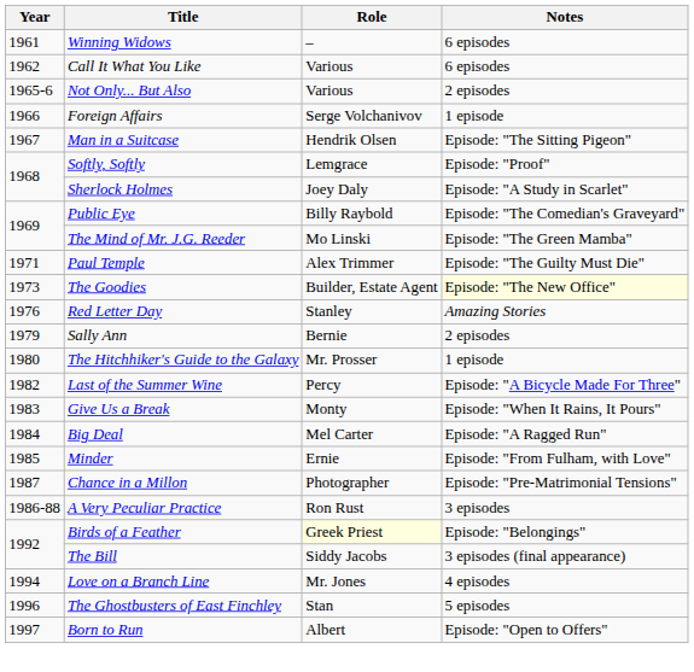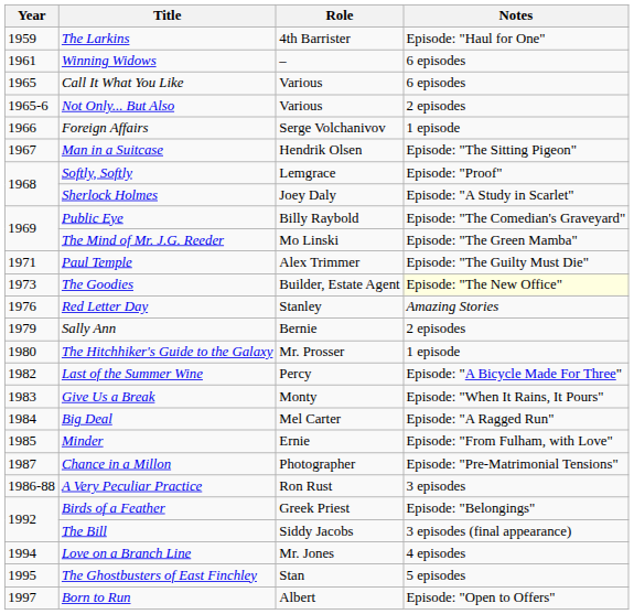+ row: 1959 | The Larkins | 4th Barrister | Episode: "Haul for One"
Call It What You Like | Year: 1962 -> 1965
Birds of a Feather | Role: lightyellow background -> no background
The Ghostbusters of East Finchley | Year: 1996 -> 1995
